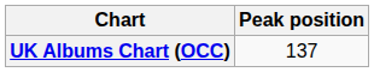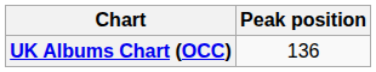UK Albums Chart (OCC) | Peak position: 137 -> 136
